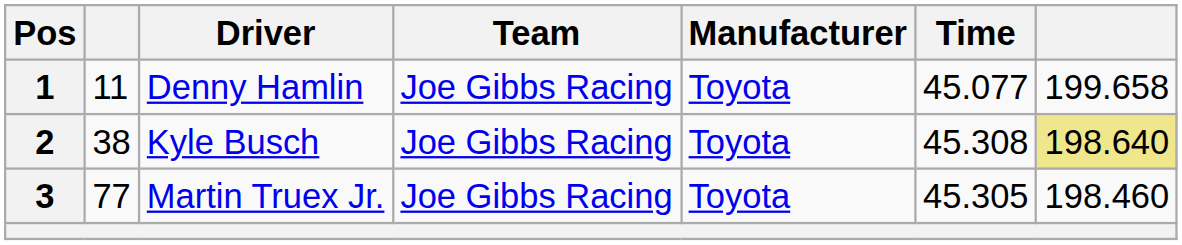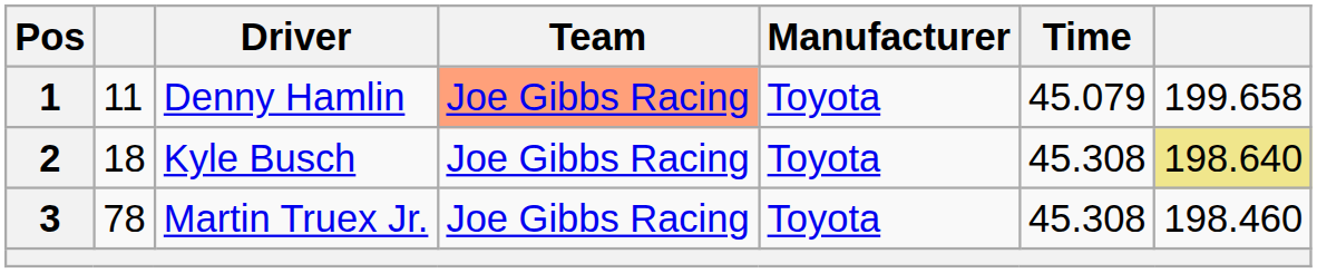1 | Team: no background -> lightsalmon background
1 | Time: 45.077 -> 45.079
2 | column 2: 38 -> 18
3 | column 2: 77 -> 78
3 | Time: 45.305 -> 45.308
